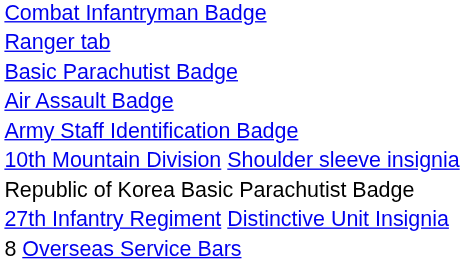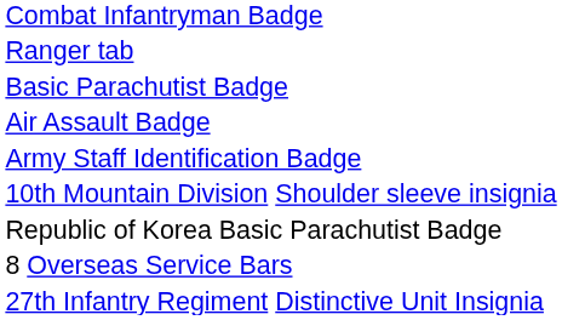rows swapped: 27th Infantry Regiment Distinctive Unit Insignia <-> 8 Overseas Service Bars
